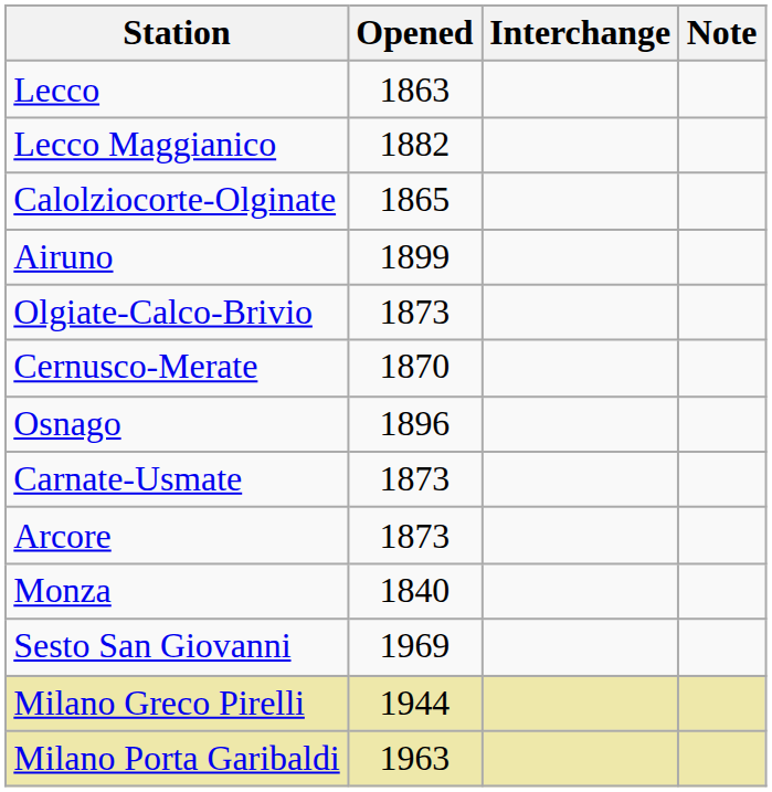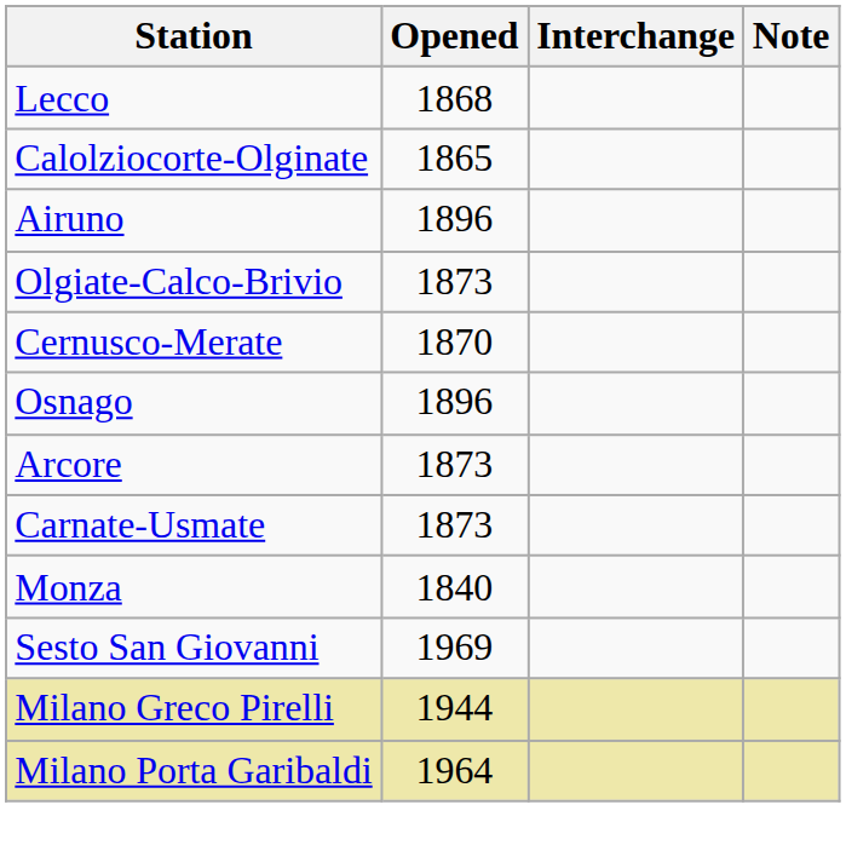Lecco | Opened: 1863 -> 1868
- row: Lecco Maggianico | 1882
Airuno | Opened: 1899 -> 1896
rows swapped: Carnate-Usmate <-> Arcore
Milano Porta Garibaldi | Opened: 1963 -> 1964
